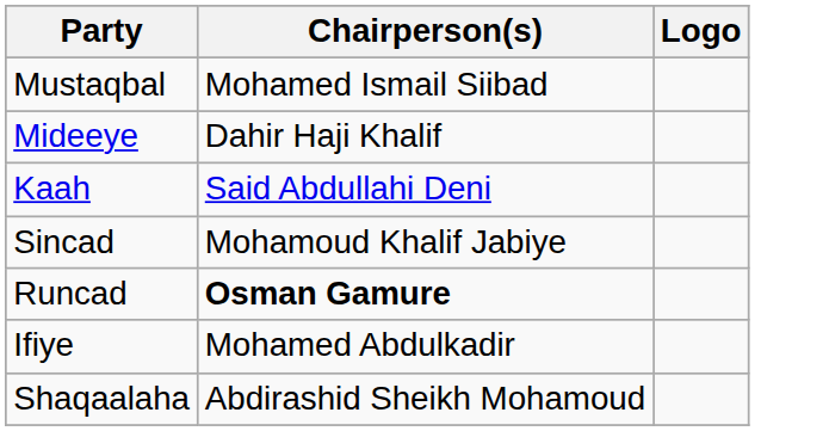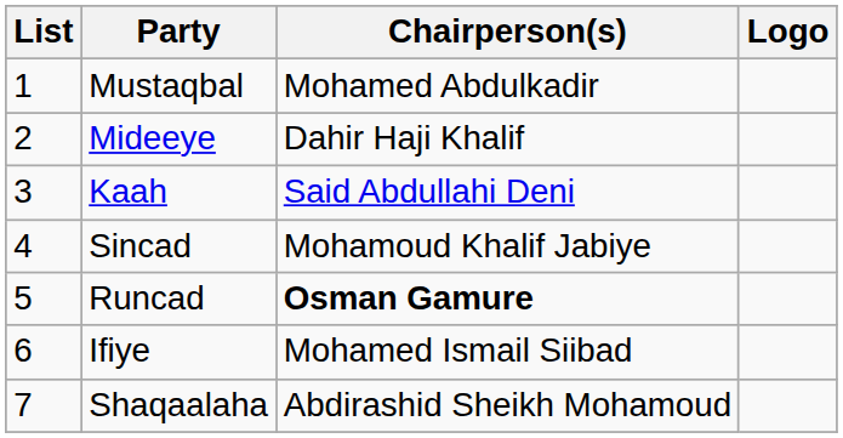+ column: List | 1 | 2 | 3 | 4 | 5 | 6 | 7
Mustaqbal | Chairperson(s): Mohamed Ismail Siibad -> Mohamed Abdulkadir
Ifiye | Chairperson(s): Mohamed Abdulkadir -> Mohamed Ismail Siibad
